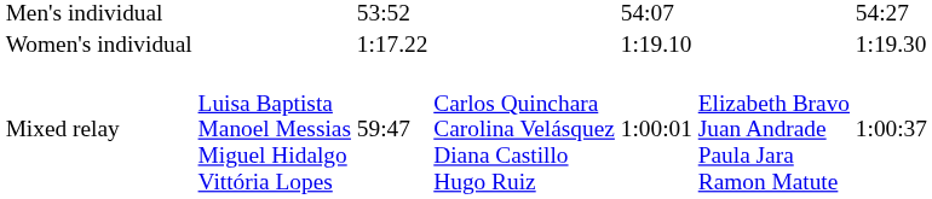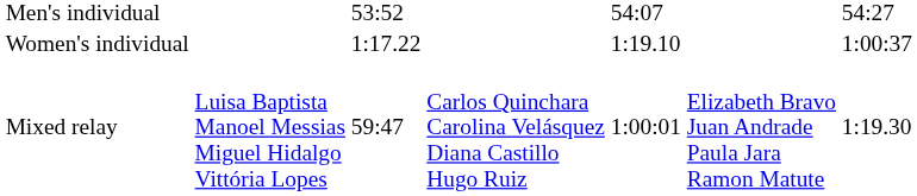Women's individual | column 7: 1:19.30 -> 1:00:37
Mixed relay | column 7: 1:00:37 -> 1:19.30
